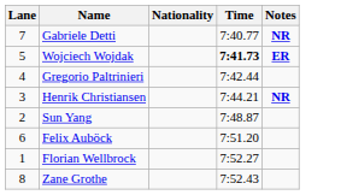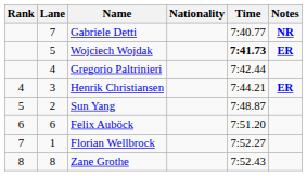+ column: Rank | 4 | 5 | 6 | 7 | 8
Henrik Christiansen | Notes: NR -> ER
